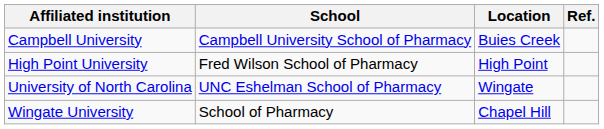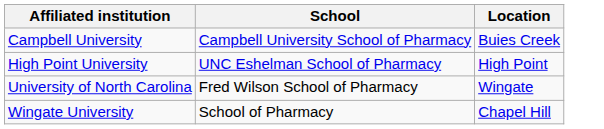- column: Ref.
High Point University | School: Fred Wilson School of Pharmacy -> UNC Eshelman School of Pharmacy
University of North Carolina | School: UNC Eshelman School of Pharmacy -> Fred Wilson School of Pharmacy
